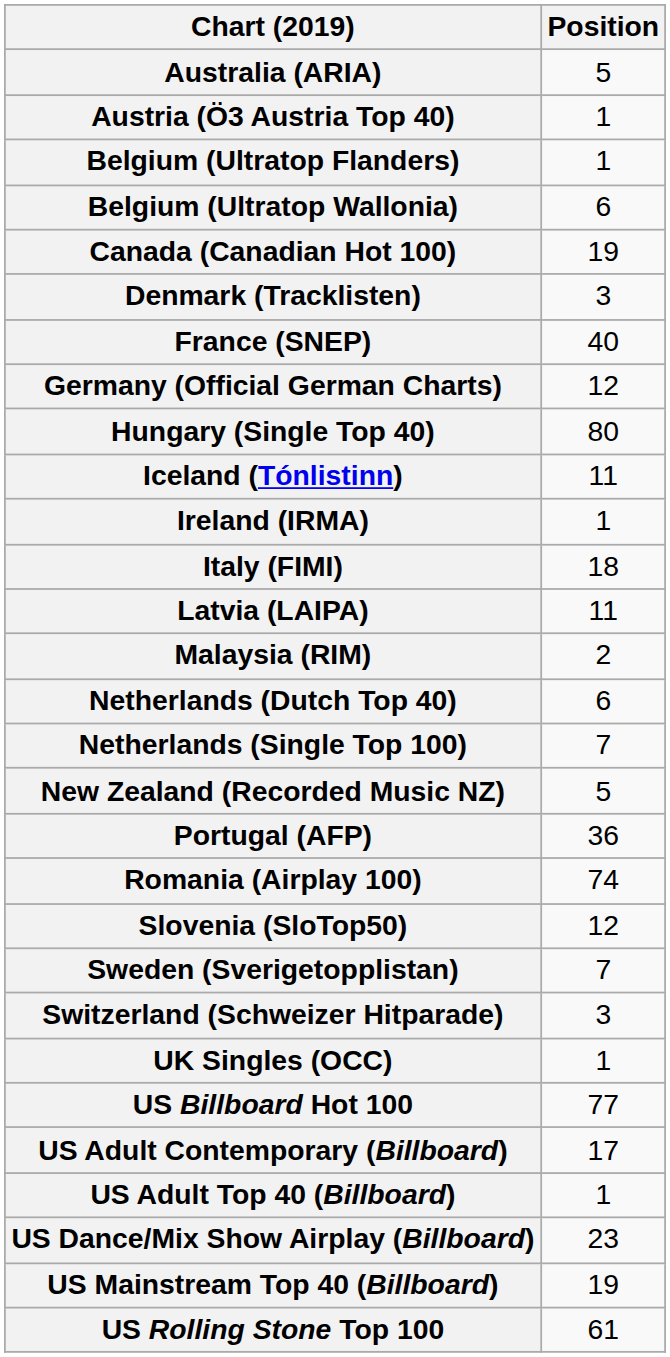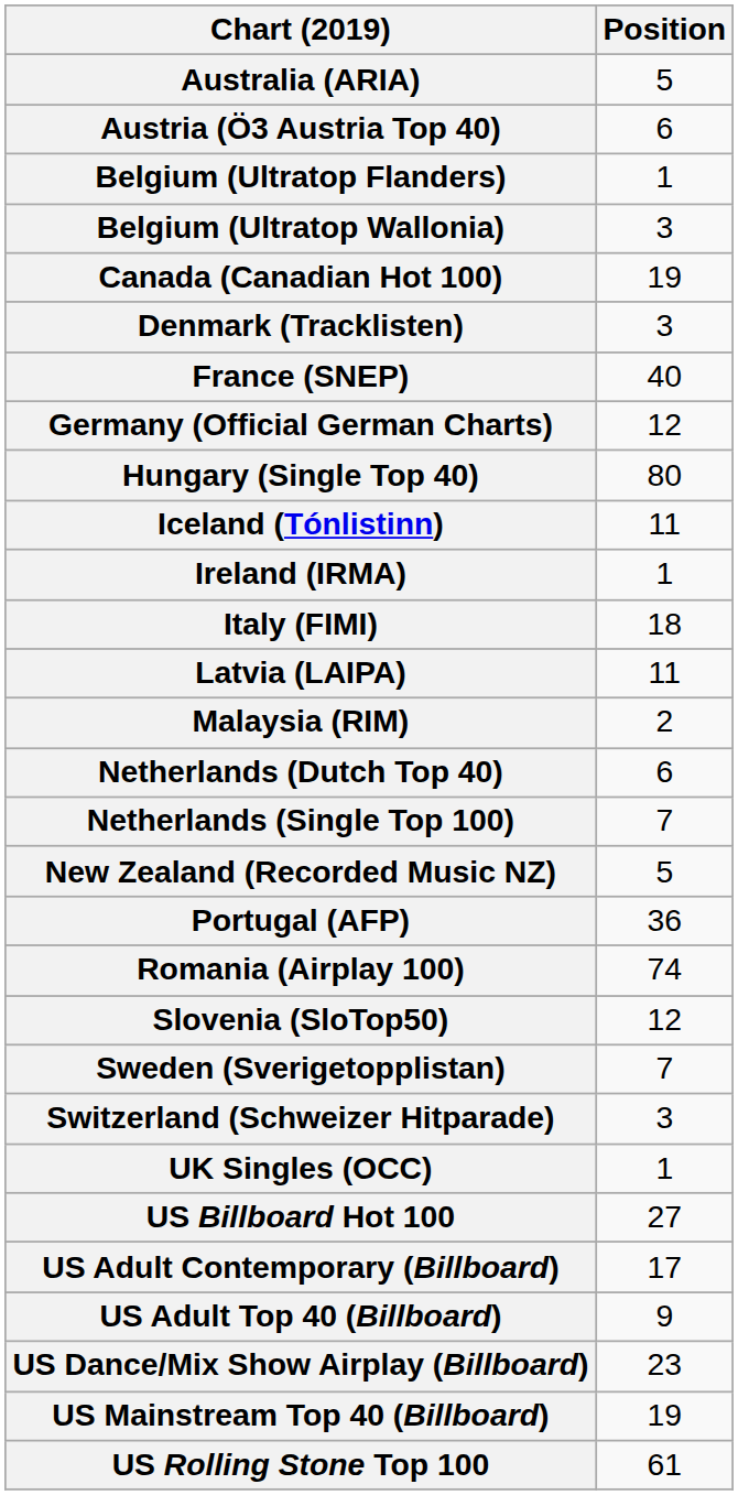Austria (Ö3 Austria Top 40) | Position: 1 -> 6
Belgium (Ultratop Wallonia) | Position: 6 -> 3
US Billboard Hot 100 | Position: 77 -> 27
US Adult Top 40 (Billboard) | Position: 1 -> 9
